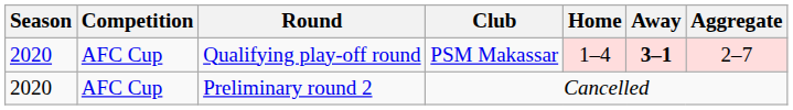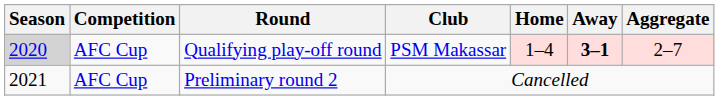Qualifying play-off round | Season: no background -> lightgrey background
Preliminary round 2 | Season: 2020 -> 2021
